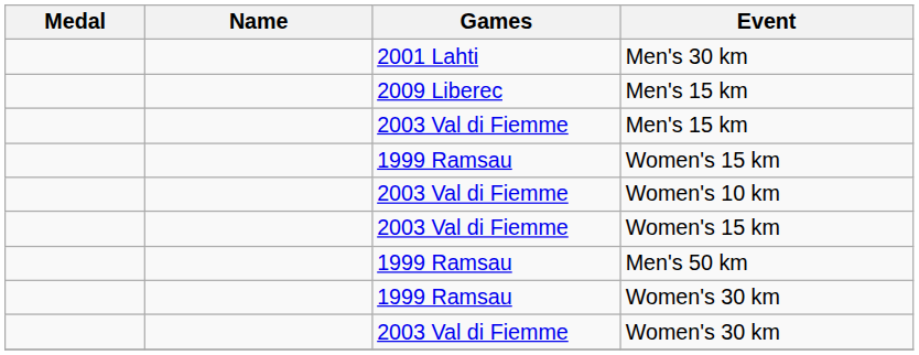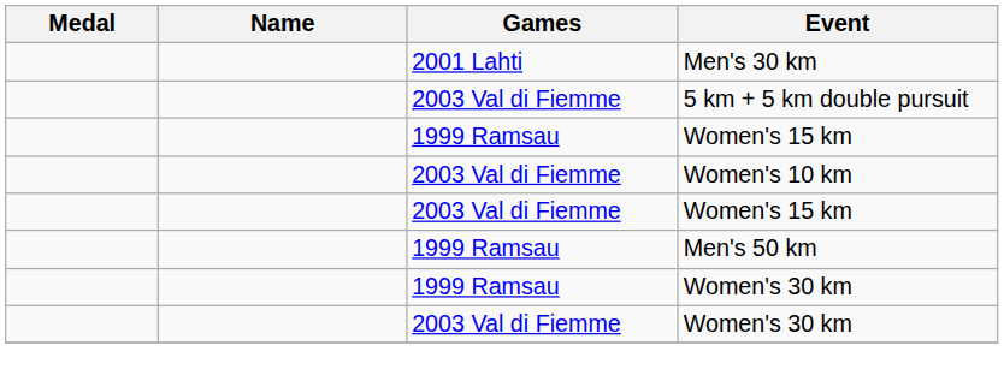+ row: 2003 Val di Fiemme | 5 km + 5 km double pursuit
- row: 2009 Liberec | Men's 15 km
- row: 2003 Val di Fiemme | Men's 15 km
